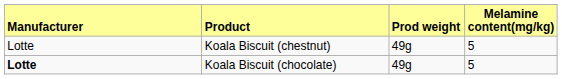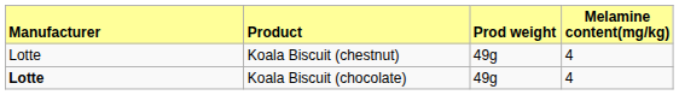Koala Biscuit (chestnut) | column 4: 5 -> 4
Koala Biscuit (chocolate) | column 4: 5 -> 4
